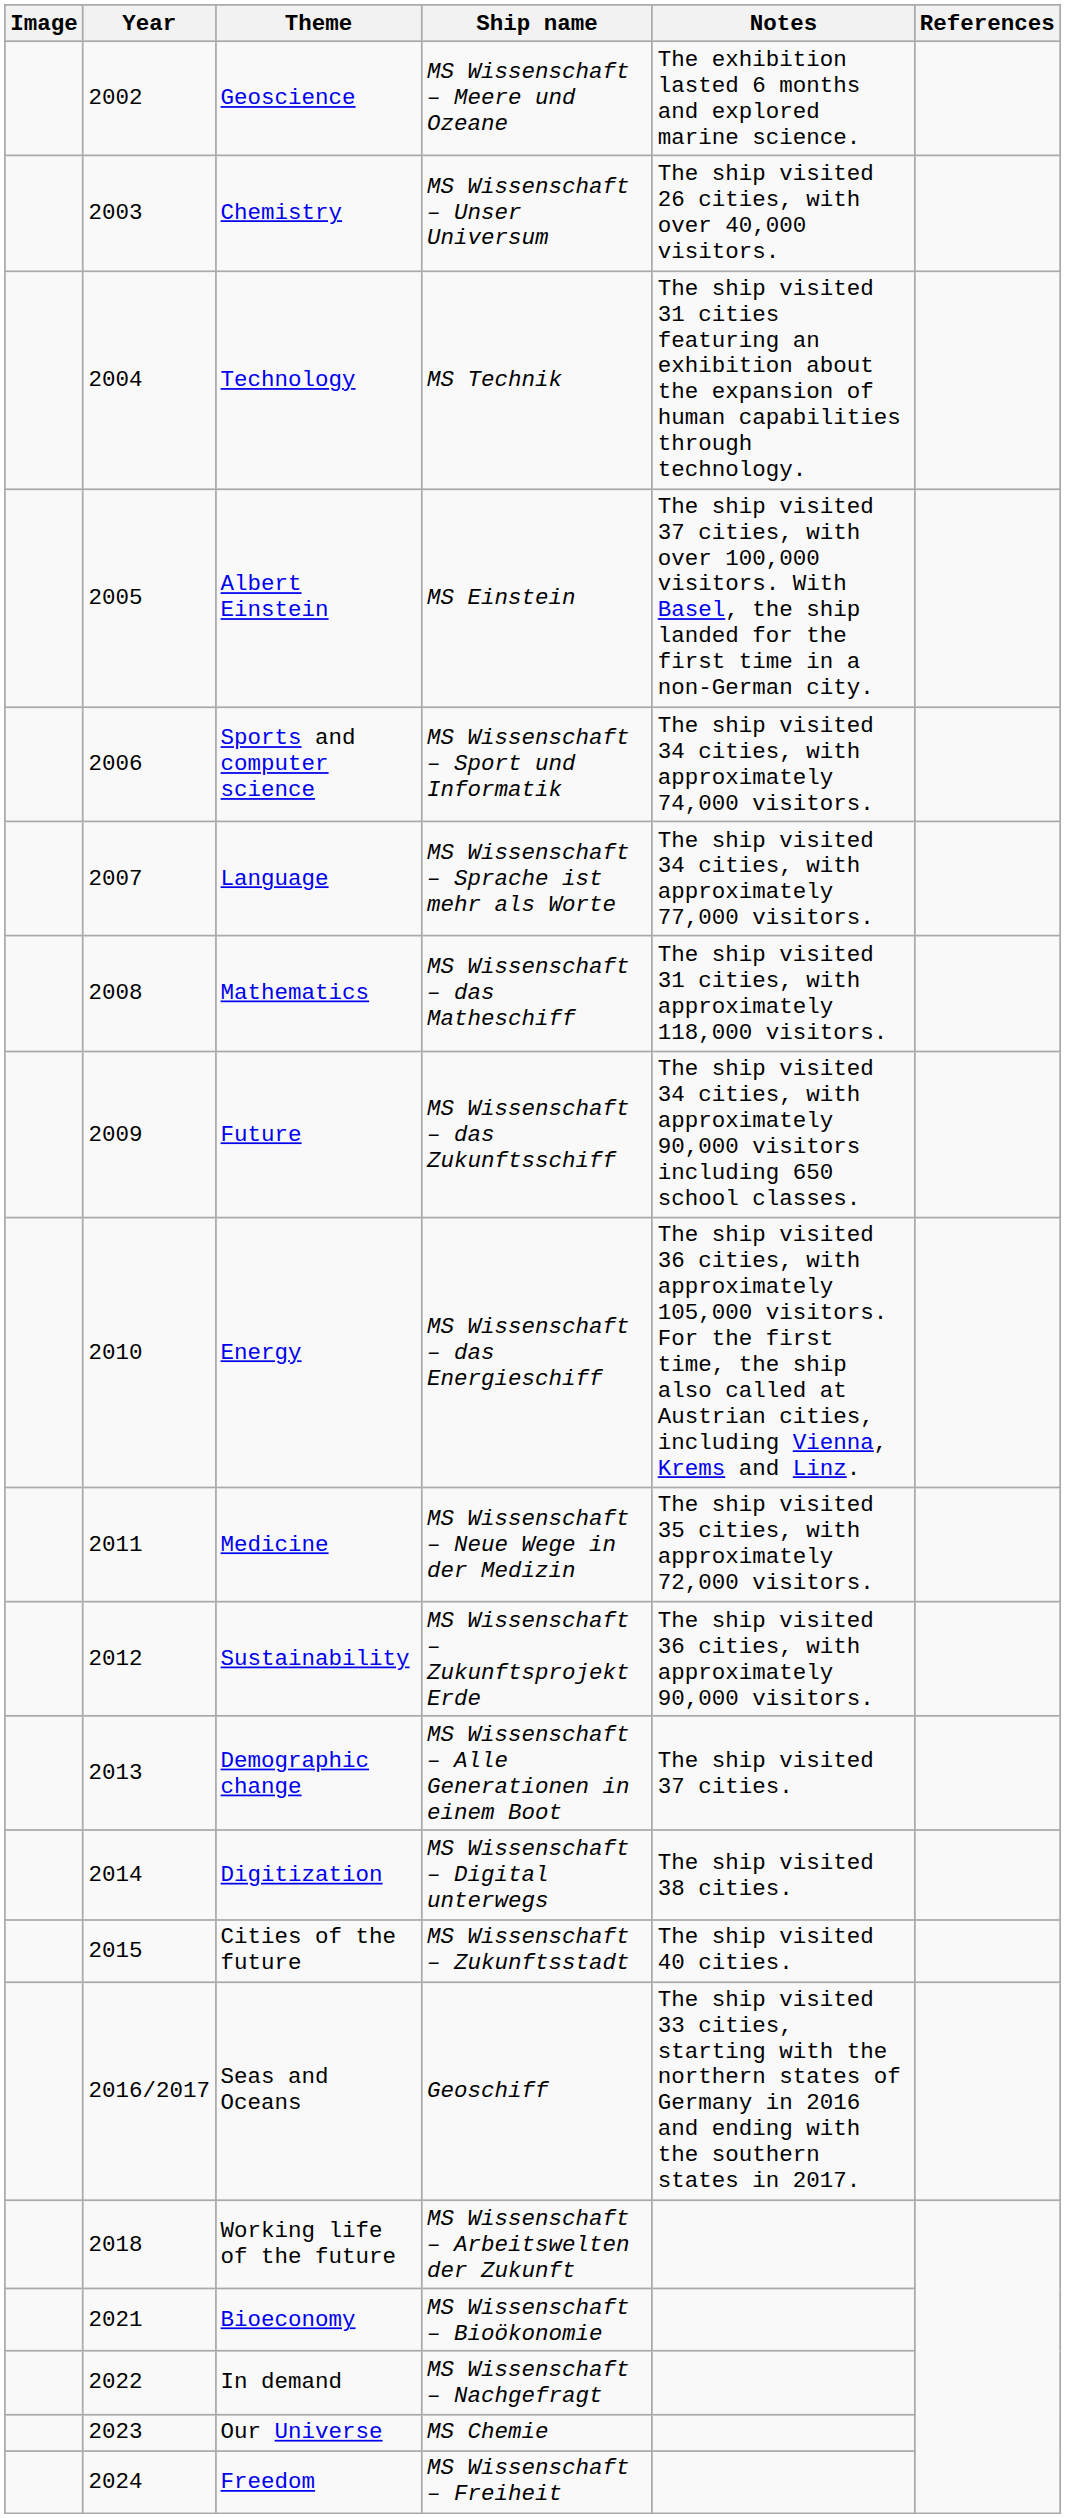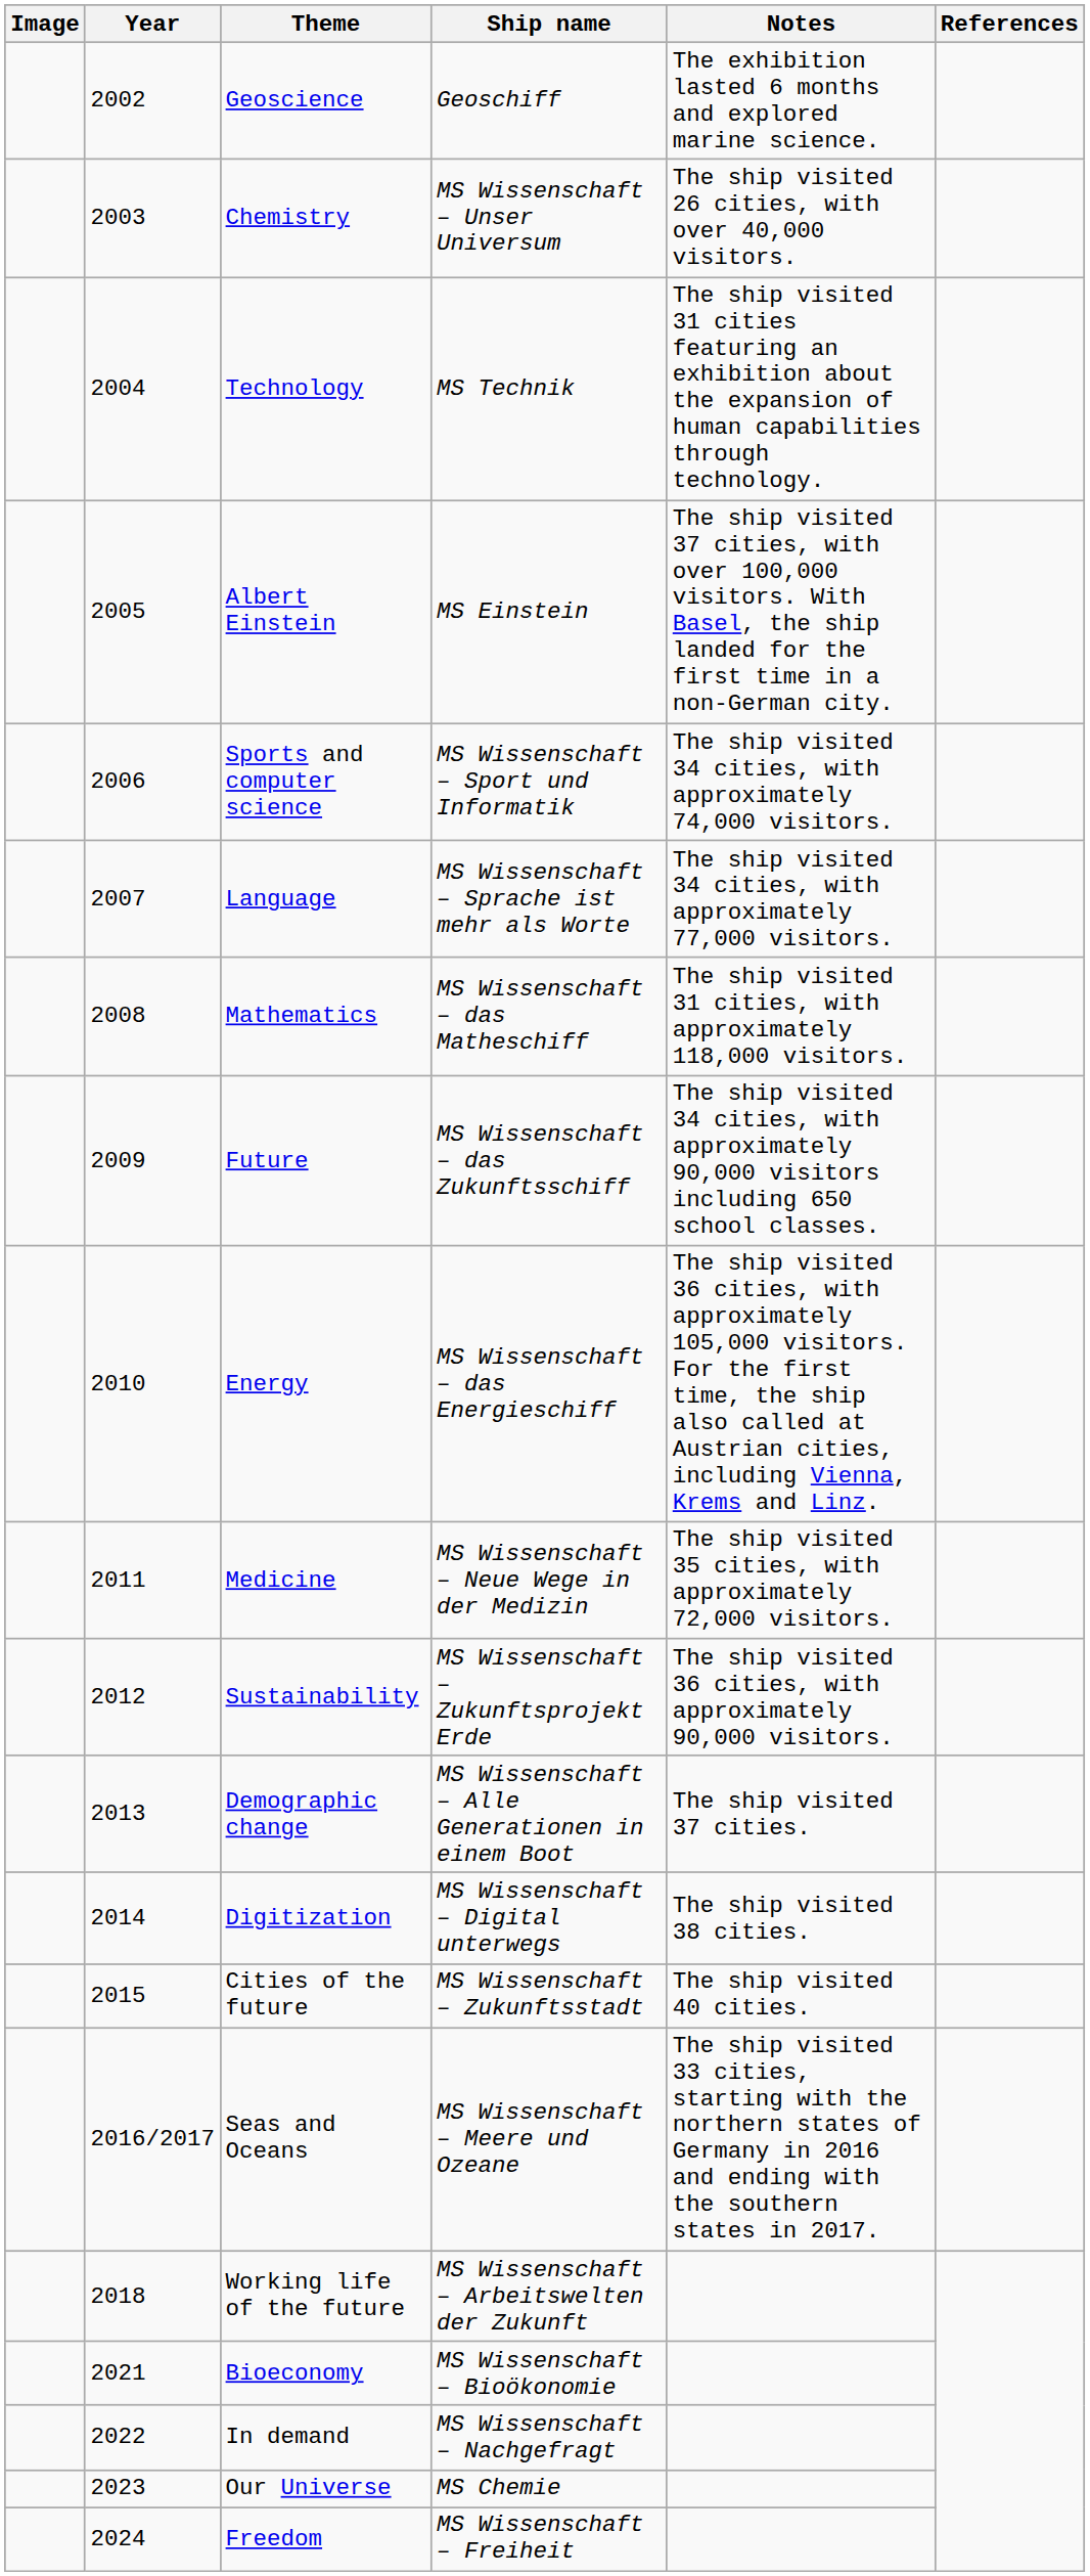Geoscience | Ship name: MS Wissenschaft – Meere und Ozeane -> Geoschiff
Seas and Oceans | Ship name: Geoschiff -> MS Wissenschaft – Meere und Ozeane
